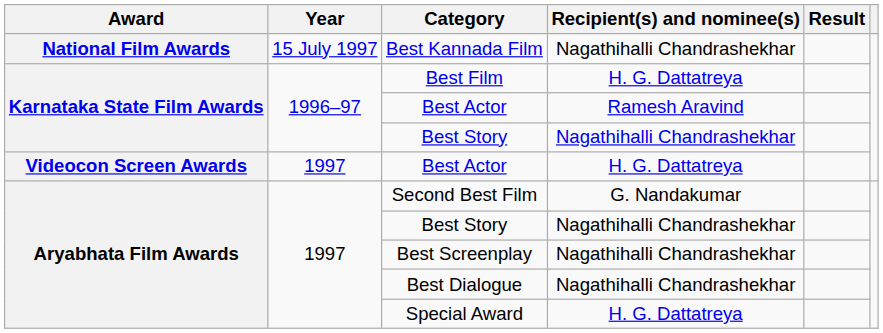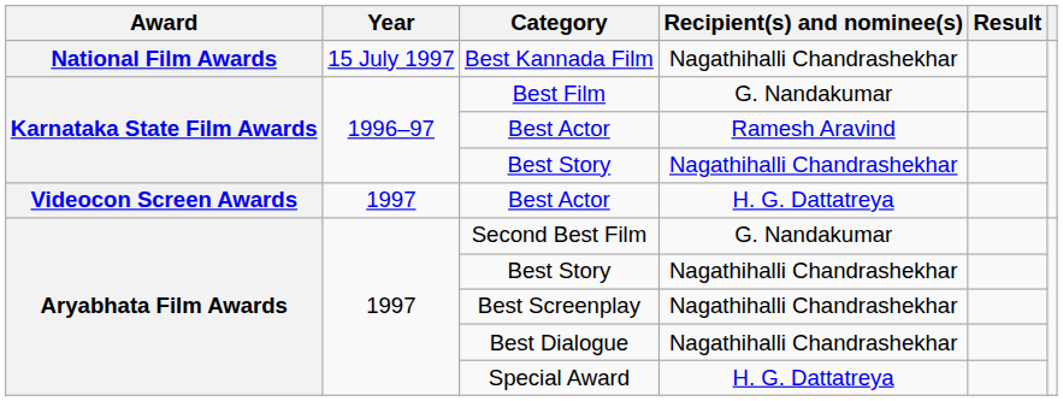Best Film | Recipient(s) and nominee(s): H. G. Dattatreya -> G. Nandakumar
